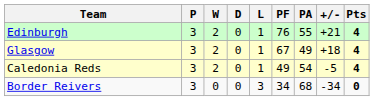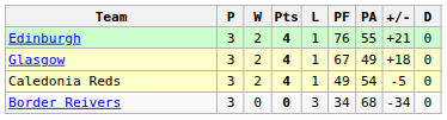columns swapped: D <-> Pts
